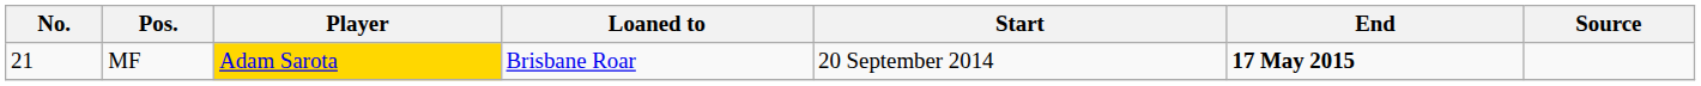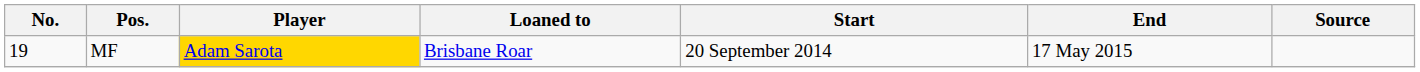MF | No.: 21 -> 19
MF | End: bold -> normal
